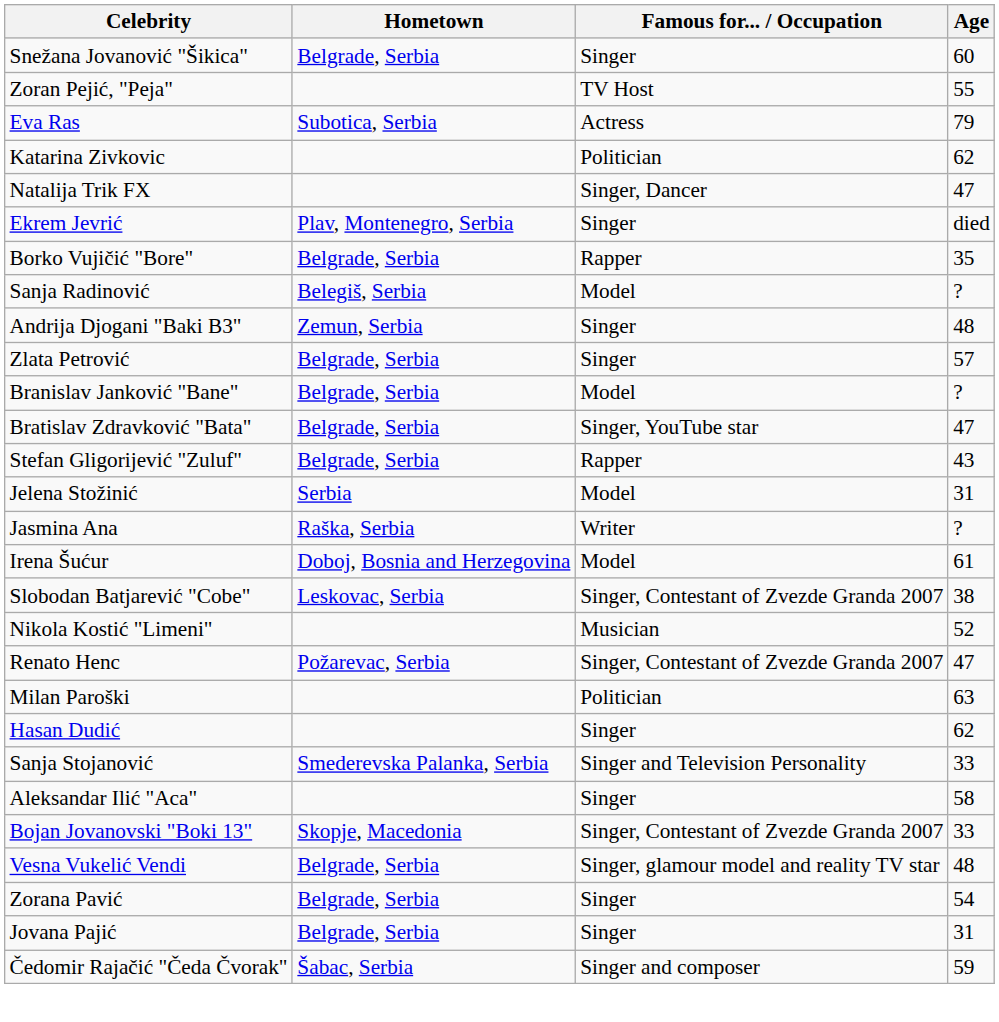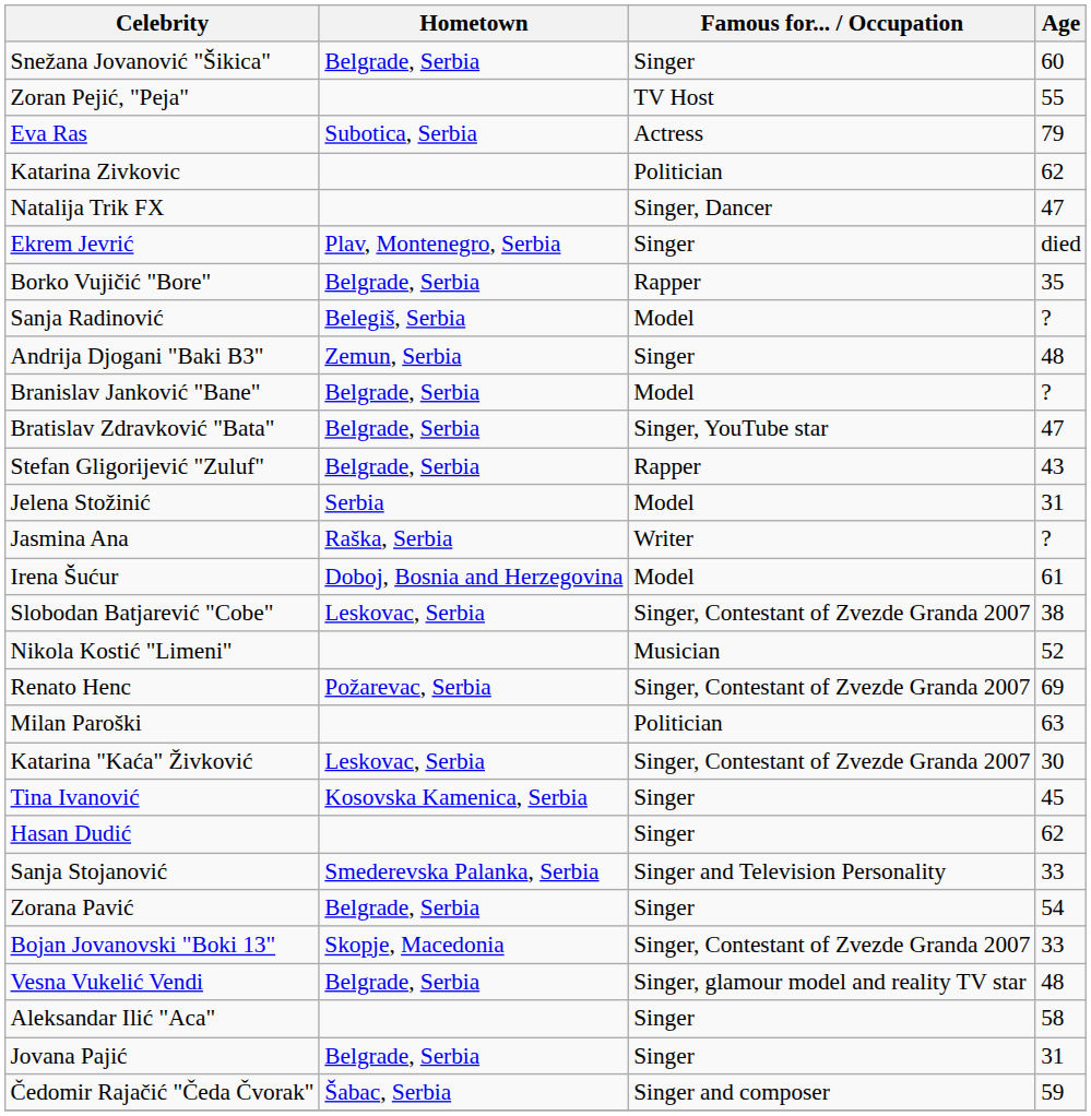- row: Zlata Petrović | Belgrade, Serbia | Singer | 57
Renato Henc | Age: 47 -> 69
+ row: Katarina "Kaća" Živković | Leskovac, Serbia | Singer, Contestant of Zvezde Granda 2007 | 30
+ row: Tina Ivanović | Kosovska Kamenica, Serbia | Singer | 45
rows swapped: Aleksandar Ilić "Aca" <-> Zorana Pavić
